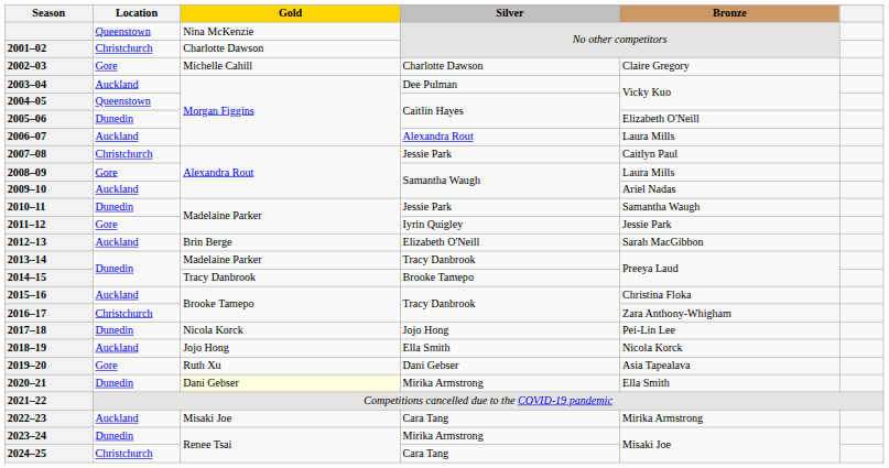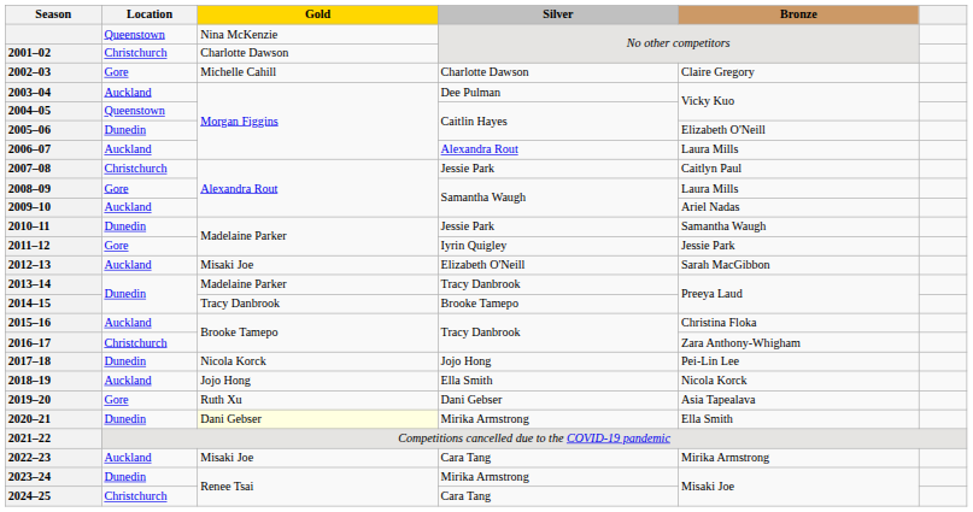2012–13 | Gold: Brin Berge -> Misaki Joe
